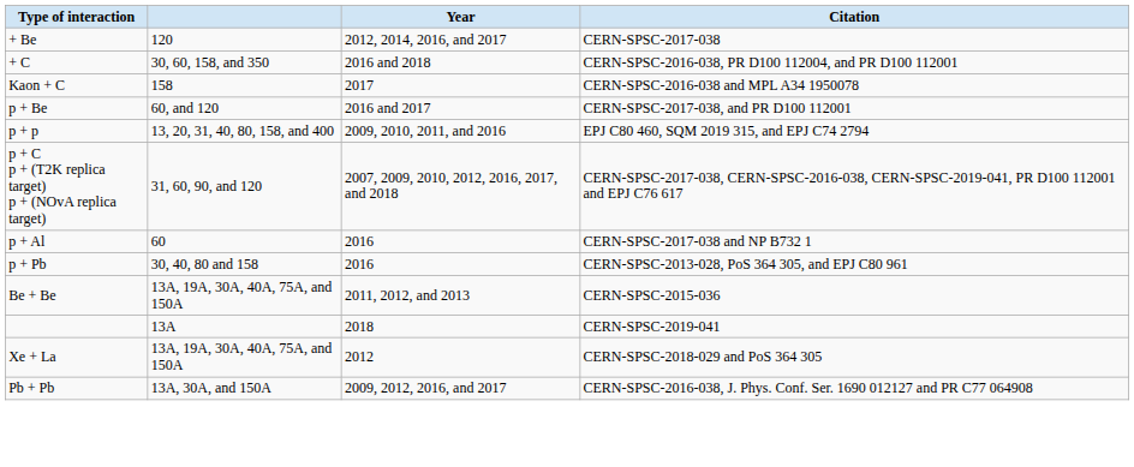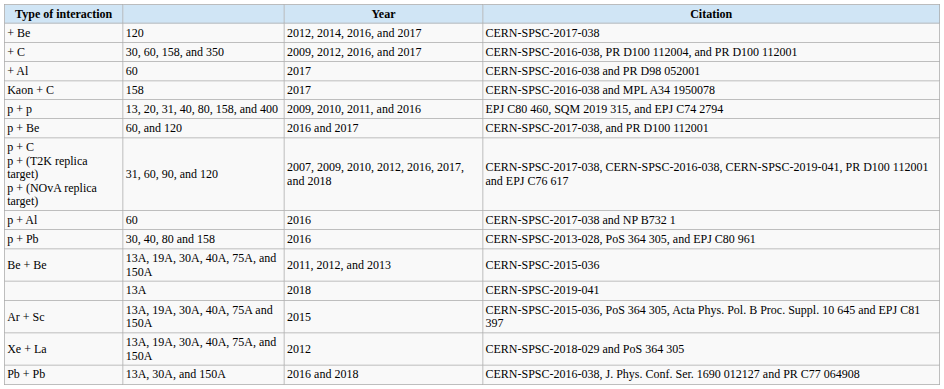+ C | Year: 2016 and 2018 -> 2009, 2012, 2016, and 2017
+ row: + Al | 60 | 2017 | CERN-SPSC-2016-038 and PR D98 052001
rows swapped: p + p <-> p + Be
+ row: Ar + Sc | 13A, 19A, 30A, 40A, 75A and 150A | 2015 | CERN-SPSC-2015-036, PoS 364 305, Acta Phys. Pol. B Proc. Suppl. 10 645 and EPJ C81 397
Pb + Pb | Year: 2009, 2012, 2016, and 2017 -> 2016 and 2018
